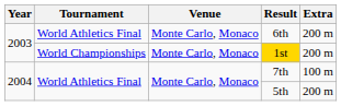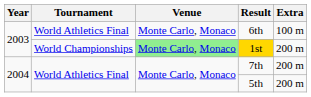6th | Extra: 200 m -> 100 m
1st | Venue: no background -> lightgreen background
7th | Extra: 100 m -> 200 m
